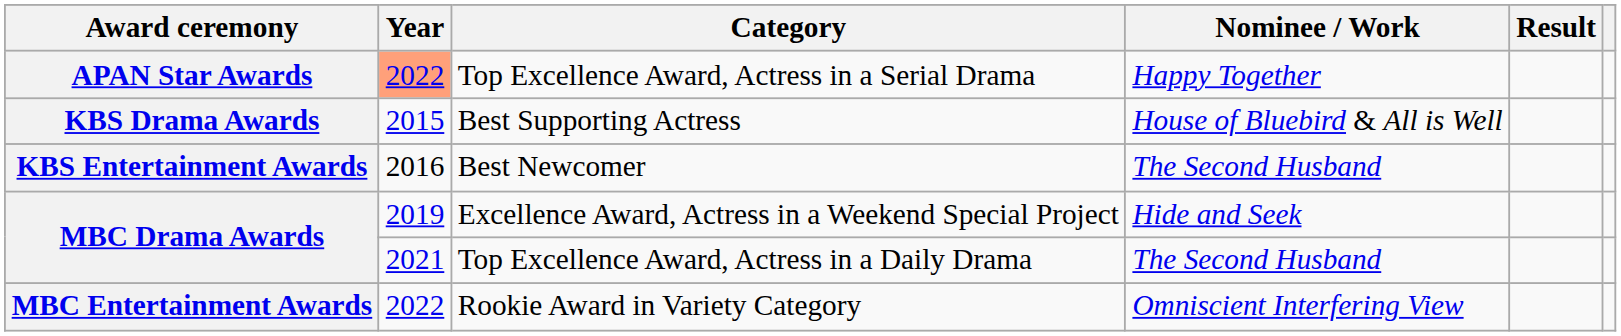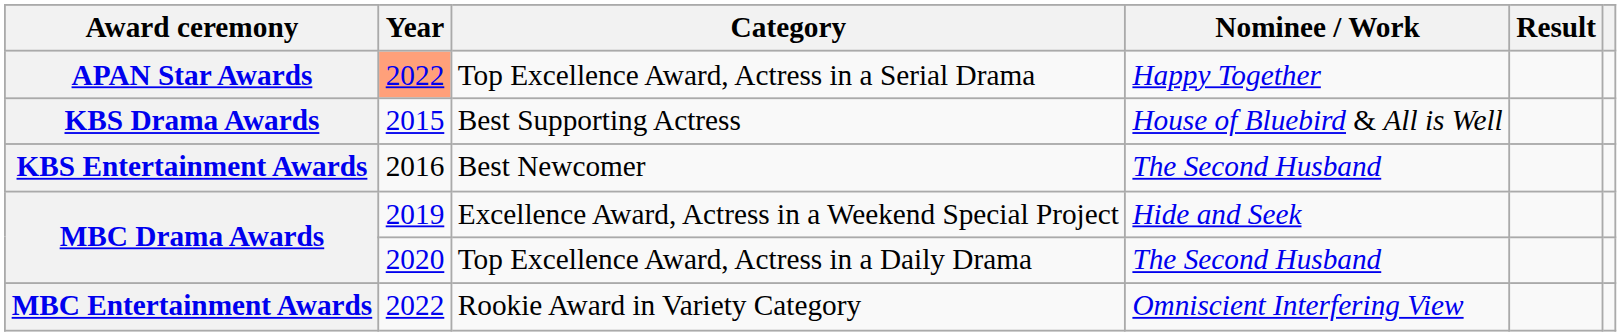Top Excellence Award, Actress in a Daily Drama | Year: 2021 -> 2020
